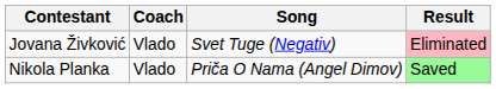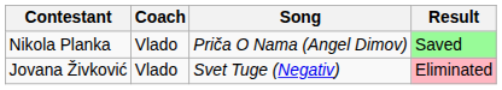rows swapped: Nikola Planka <-> Jovana Živković
